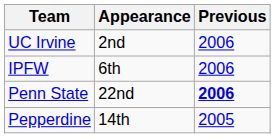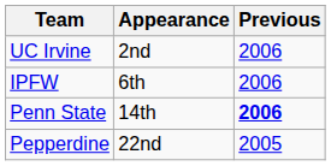Penn State | Appearance: 22nd -> 14th
Pepperdine | Appearance: 14th -> 22nd
